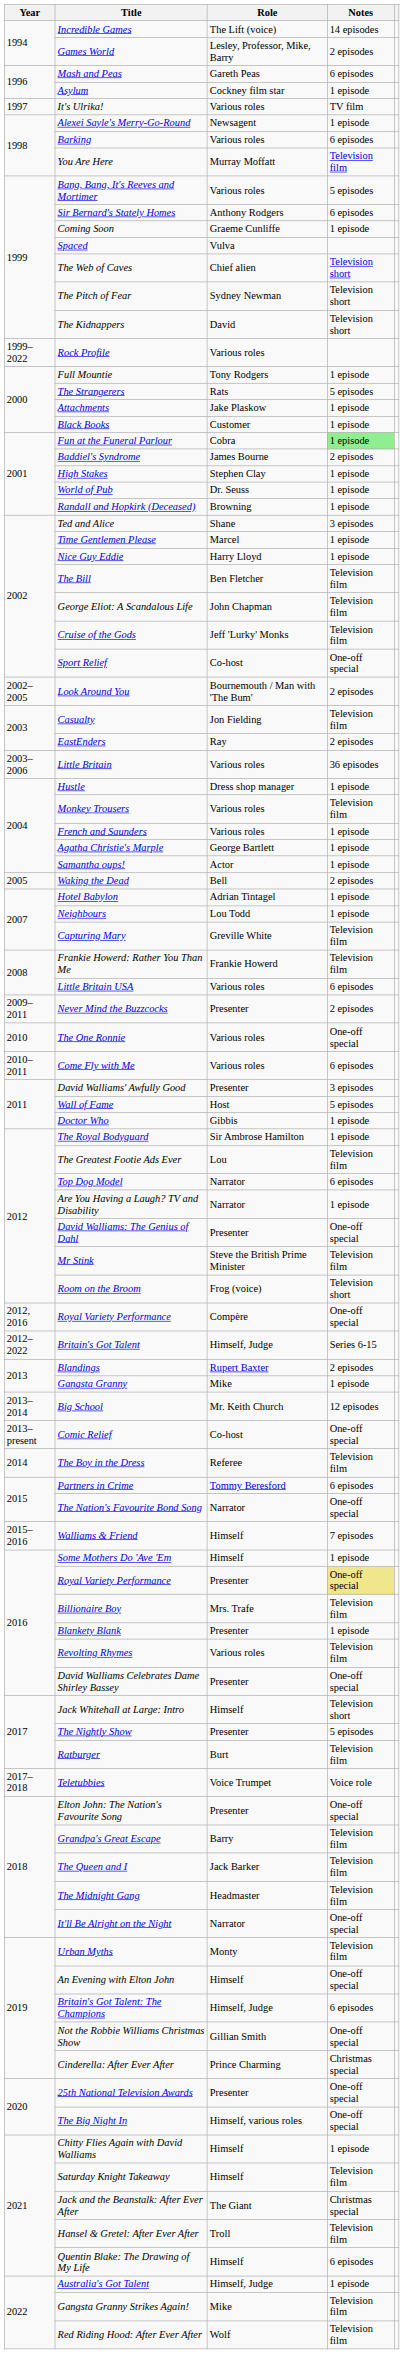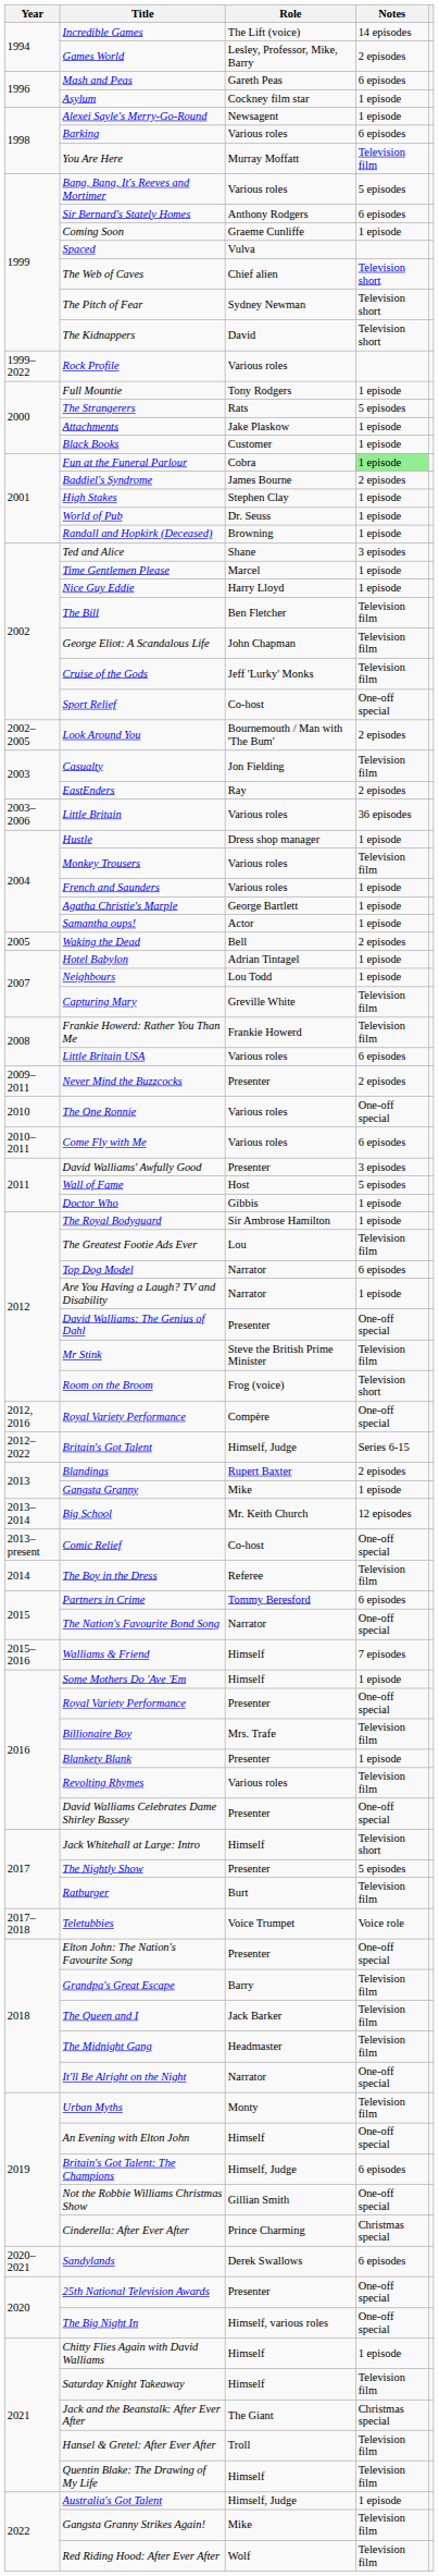- row: 1997 | It's Ulrika! | Various roles | TV film
Royal Variety Performance / Presenter | Notes: khaki background -> no background
+ row: 2020–2021 | Sandylands | Derek Swallows | 6 episodes
Quentin Blake: The Drawing of My Life | Notes: 6 episodes -> Television film
